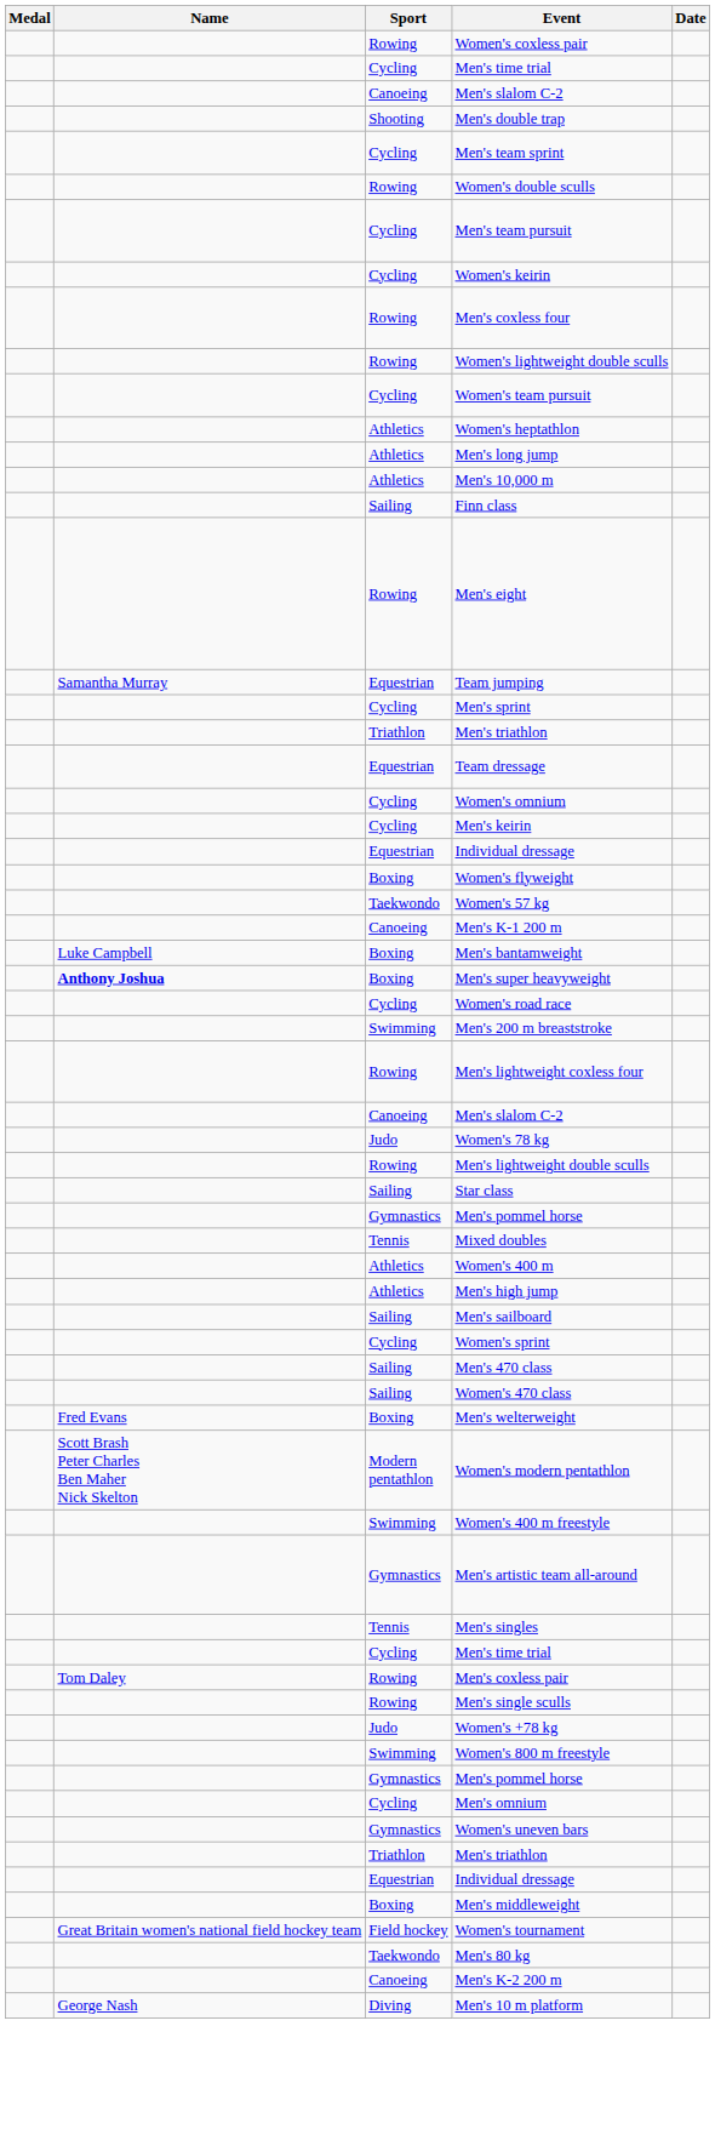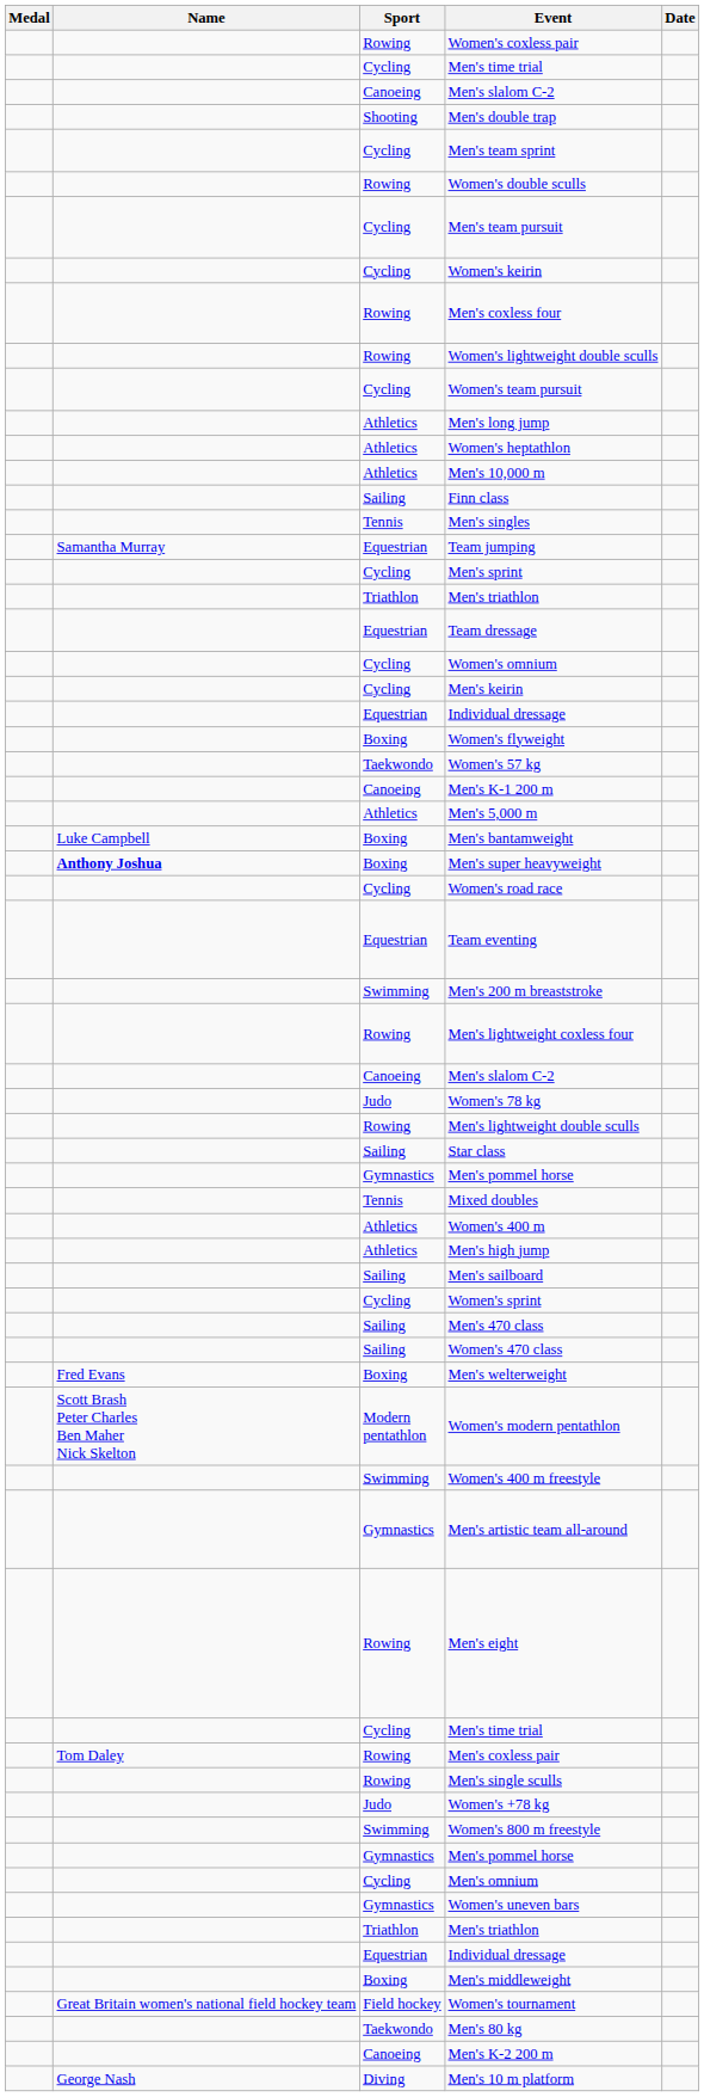rows swapped: Women's heptathlon <-> Men's long jump
rows swapped: Men's singles <-> Men's eight
+ row: Athletics | Men's 5,000 m
+ row: Equestrian | Team eventing
